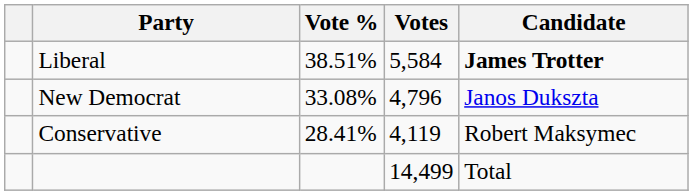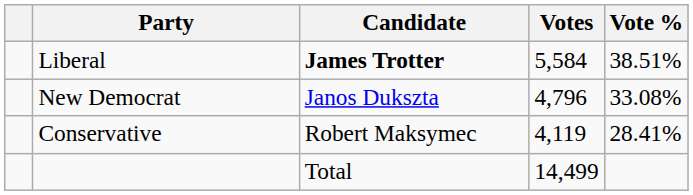columns swapped: Candidate <-> Vote %
